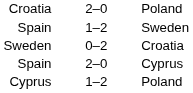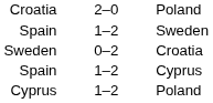Spain / Cyprus | column 2: 2–0 -> 1–2
